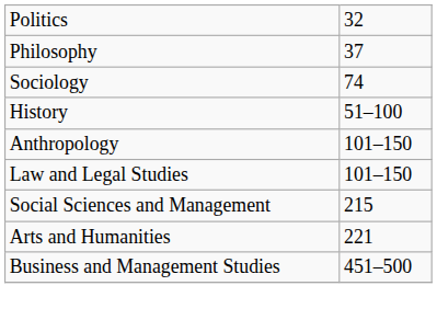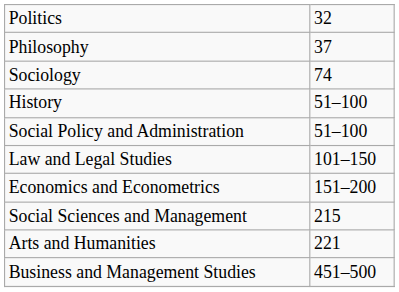+ row: Social Policy and Administration | 51–100
- row: Anthropology | 101–150
+ row: Economics and Econometrics | 151–200
